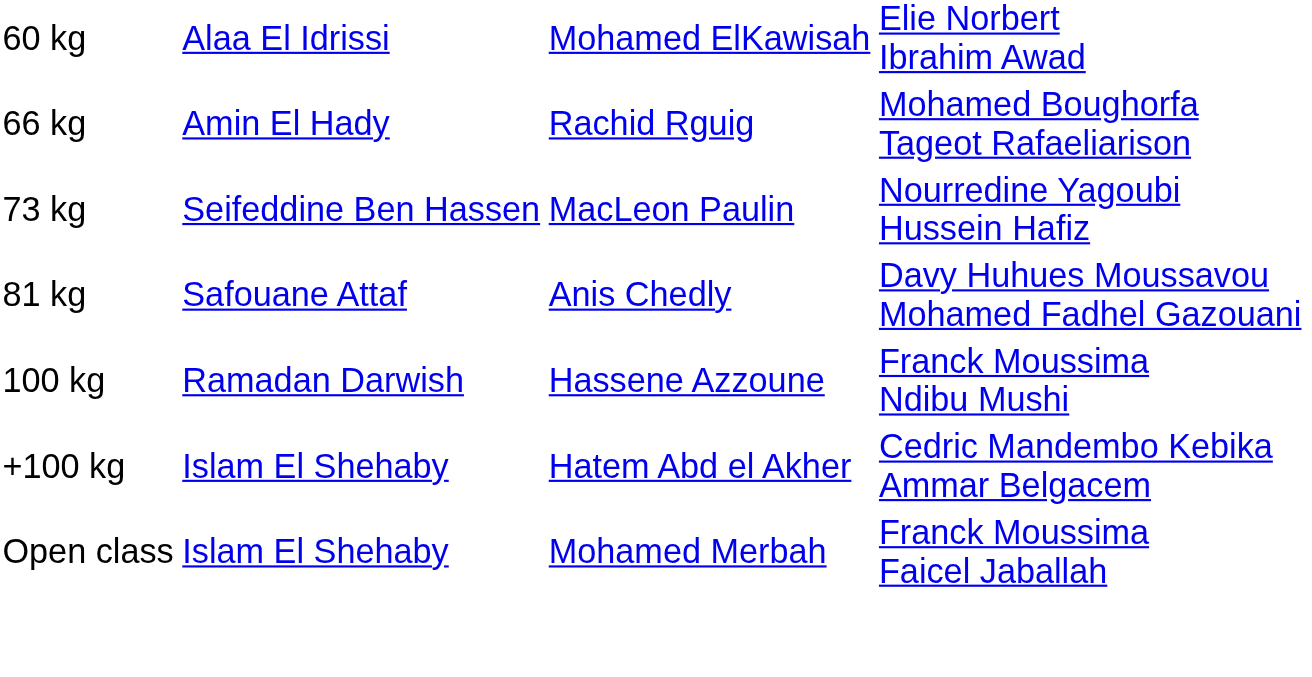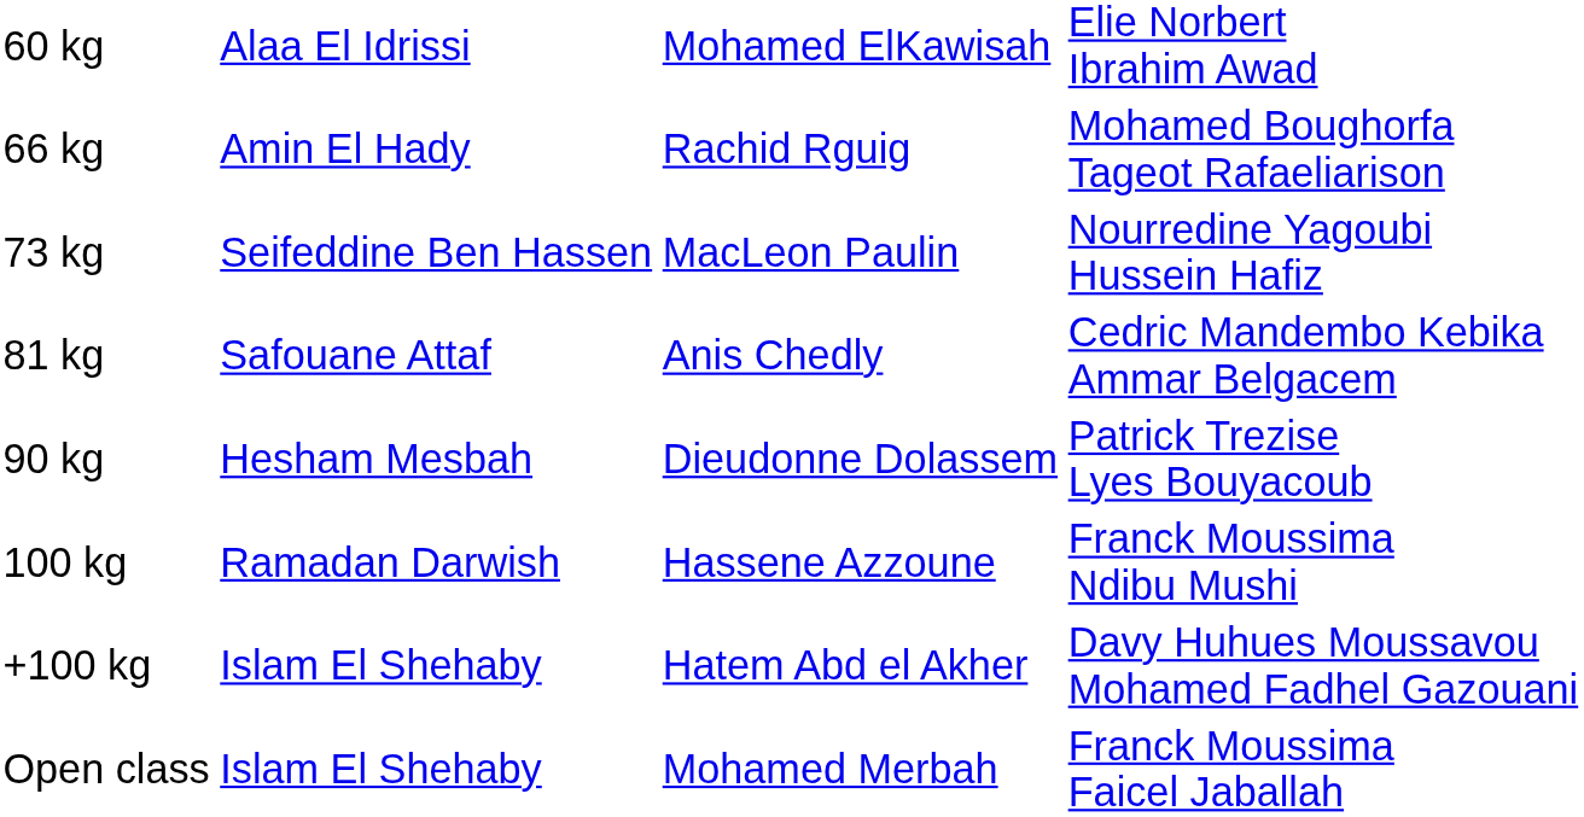81 kg | column 4: Davy Huhues Moussavou Mohamed Fadhel Gazouani -> Cedric Mandembo Kebika Ammar Belgacem
+ row: 90 kg | Hesham Mesbah | Dieudonne Dolassem | Patrick Trezise Lyes Bouyacoub
+100 kg | column 4: Cedric Mandembo Kebika Ammar Belgacem -> Davy Huhues Moussavou Mohamed Fadhel Gazouani
